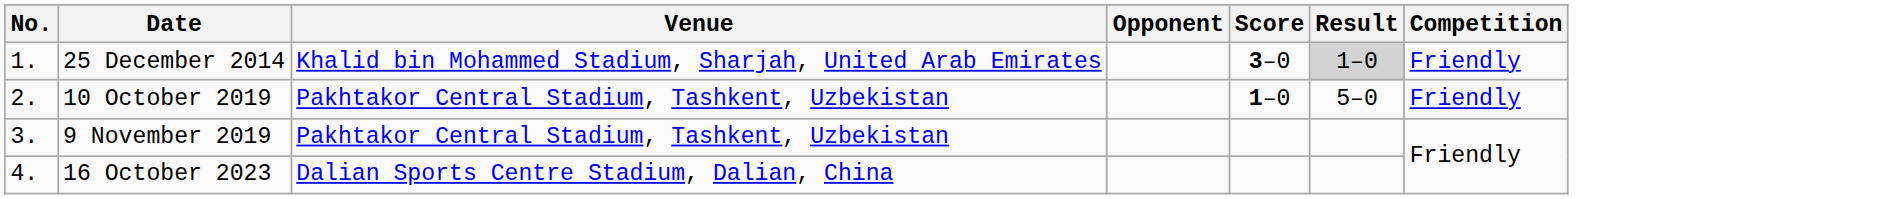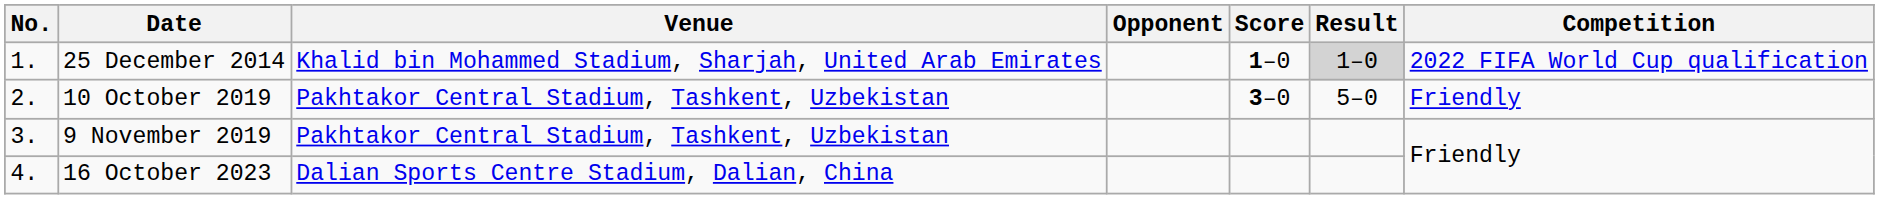25 December 2014 | Score: 3–0 -> 1–0
25 December 2014 | Competition: Friendly -> 2022 FIFA World Cup qualification
10 October 2019 | Score: 1–0 -> 3–0
